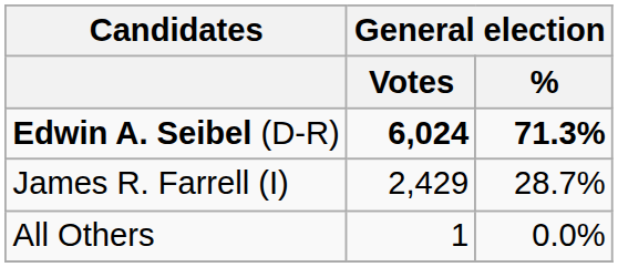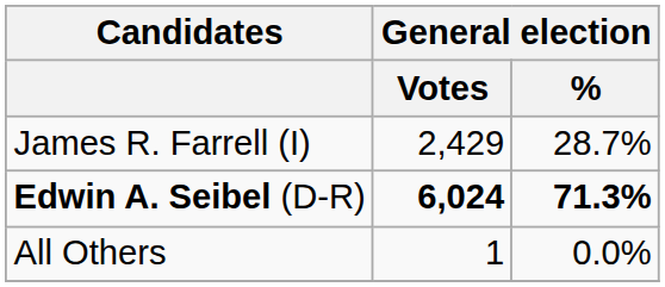rows swapped: Edwin A. Seibel (D-R) <-> James R. Farrell (I)
